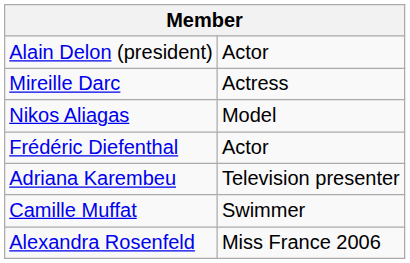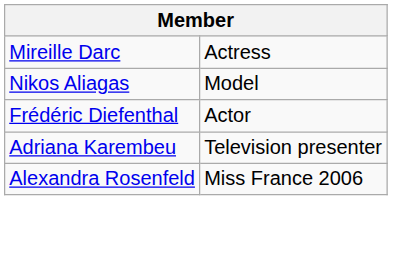- row: Alain Delon (president) | Actor
- row: Camille Muffat | Swimmer
